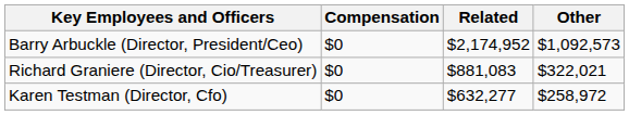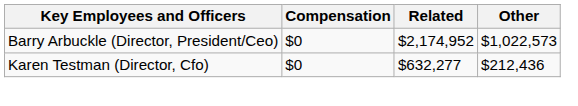Barry Arbuckle (Director, President/Ceo) | Other: $1,092,573 -> $1,022,573
- row: Richard Graniere (Director, Cio/Treasurer) | $0 | $881,083 | $322,021
Karen Testman (Director, Cfo) | Other: $258,972 -> $212,436
